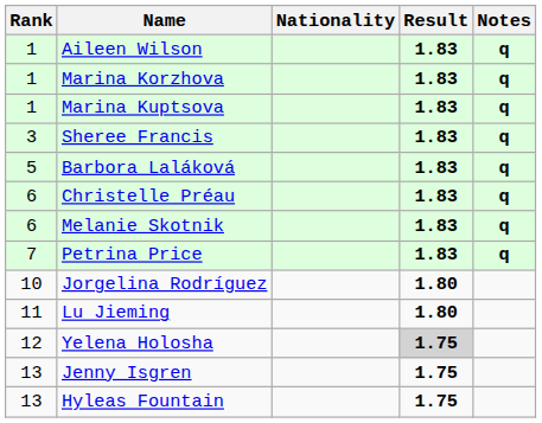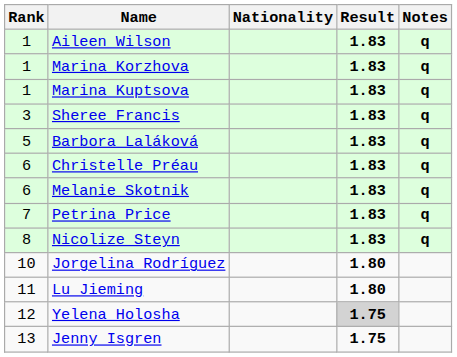+ row: 8 | Nicolize Steyn | 1.83 | q
- row: 13 | Hyleas Fountain | 1.75
